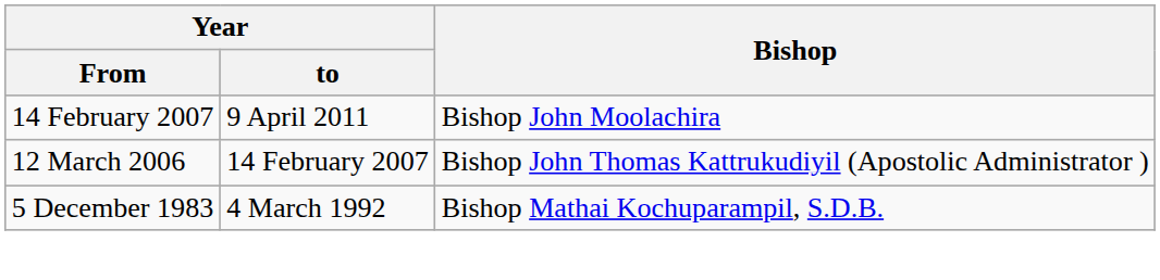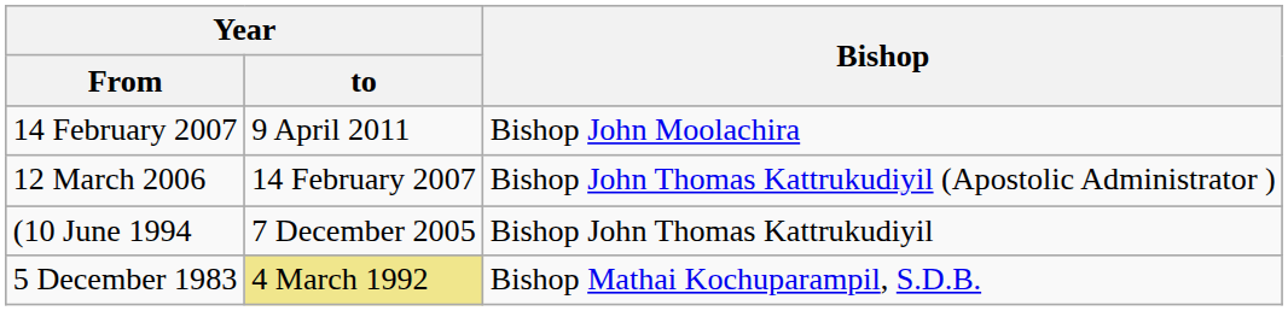+ row: (10 June 1994 | 7 December 2005 | Bishop John Thomas Kattrukudiyil
5 December 1983 | Year / to: no background -> khaki background
